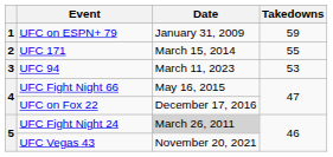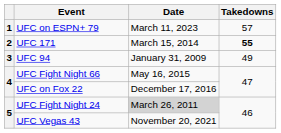UFC on ESPN+ 79 | Date: January 31, 2009 -> March 11, 2023
UFC on ESPN+ 79 | Takedowns: 59 -> 57
UFC 171 | Takedowns: normal -> bold
UFC 94 | Date: March 11, 2023 -> January 31, 2009
UFC 94 | Takedowns: 53 -> 49
